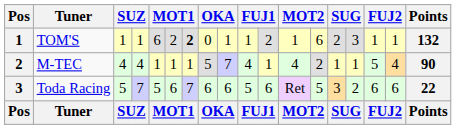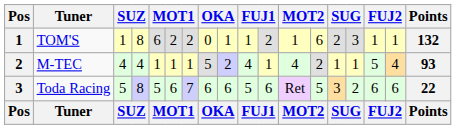TOM'S | column 4: 1 -> 8
TOM'S | column 7: bold -> normal
M-TEC | column 9: 7 -> 2
M-TEC | Points: 90 -> 93
Toda Racing | column 4: 7 -> 8
